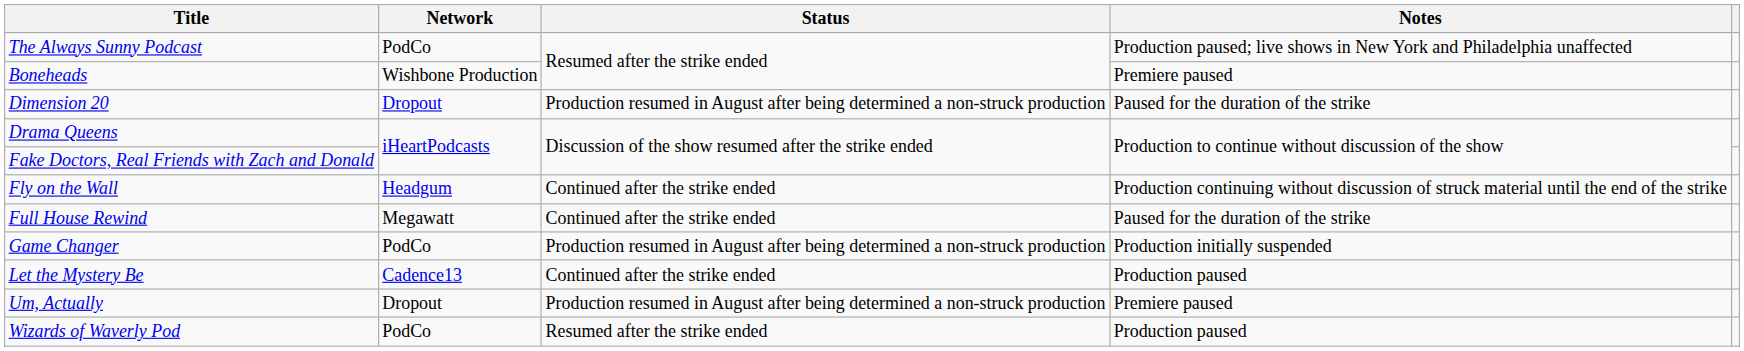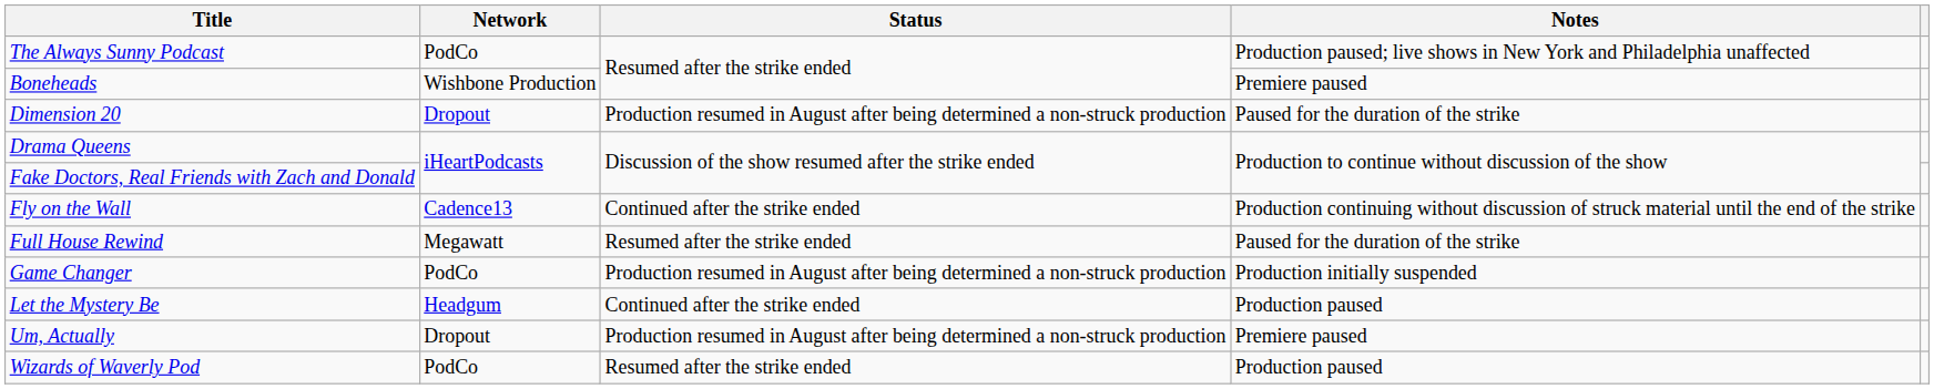Fly on the Wall | Network: Headgum -> Cadence13
Full House Rewind | Status: Continued after the strike ended -> Resumed after the strike ended
Let the Mystery Be | Network: Cadence13 -> Headgum
